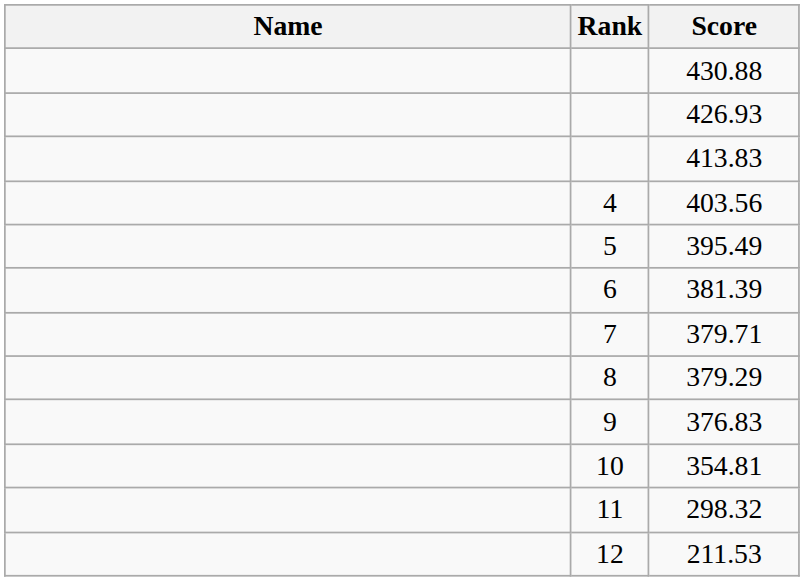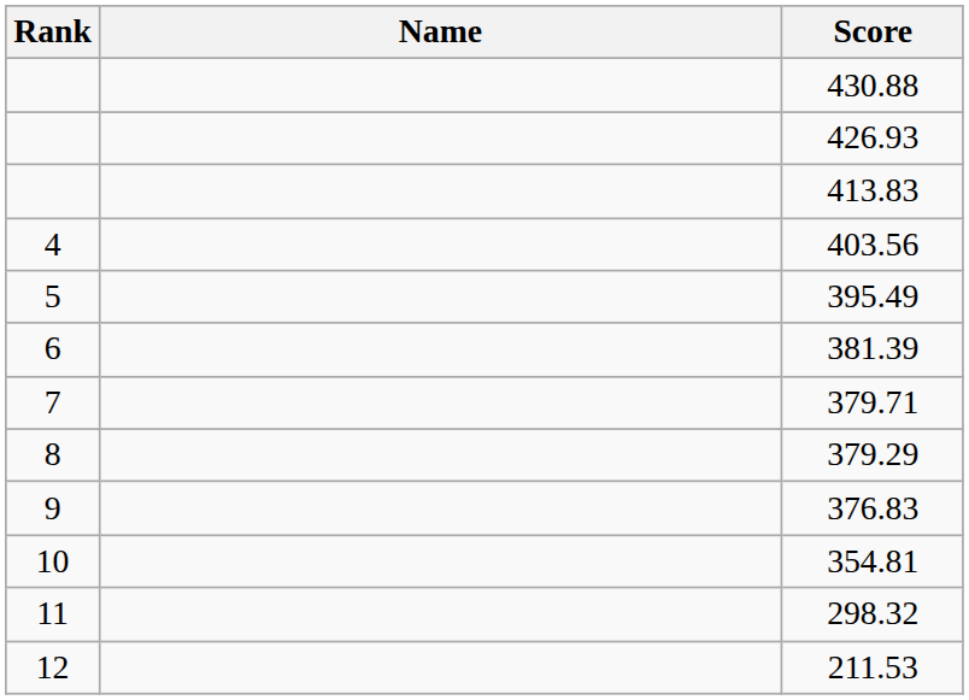columns swapped: Rank <-> Name
